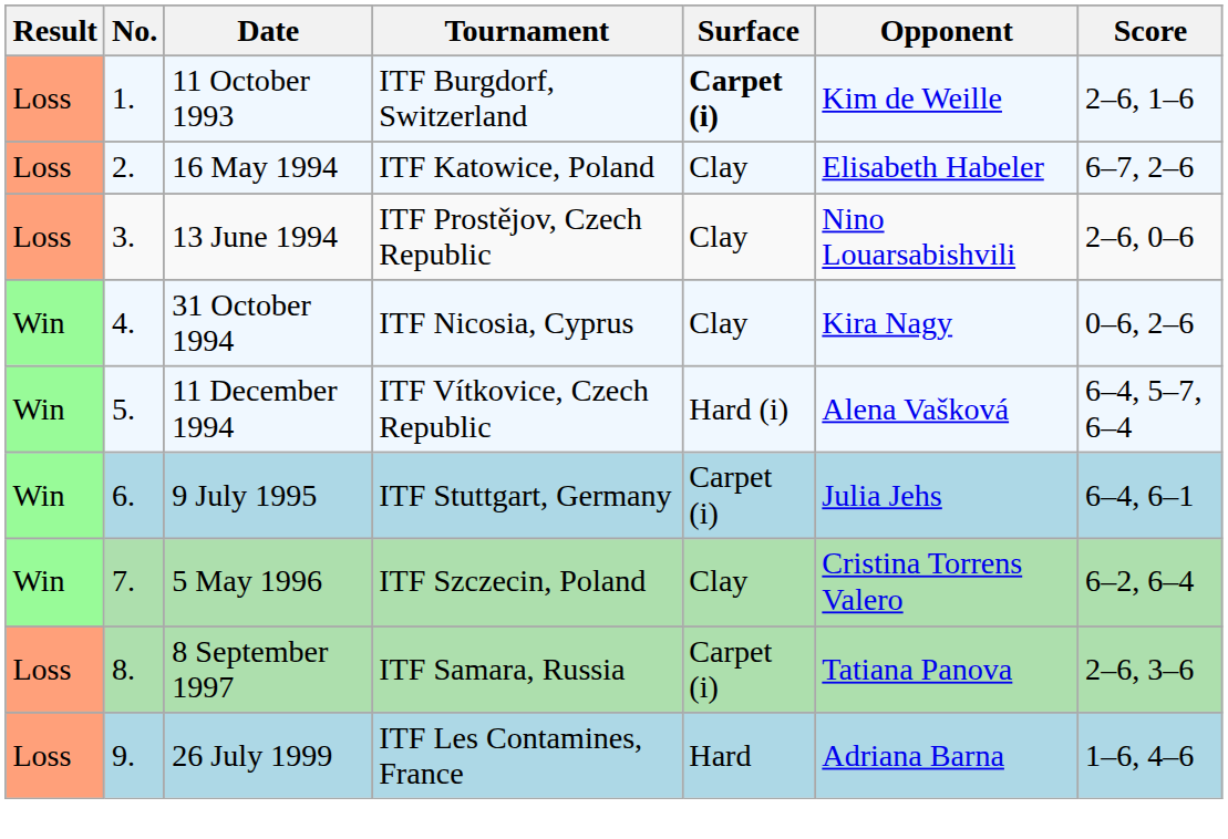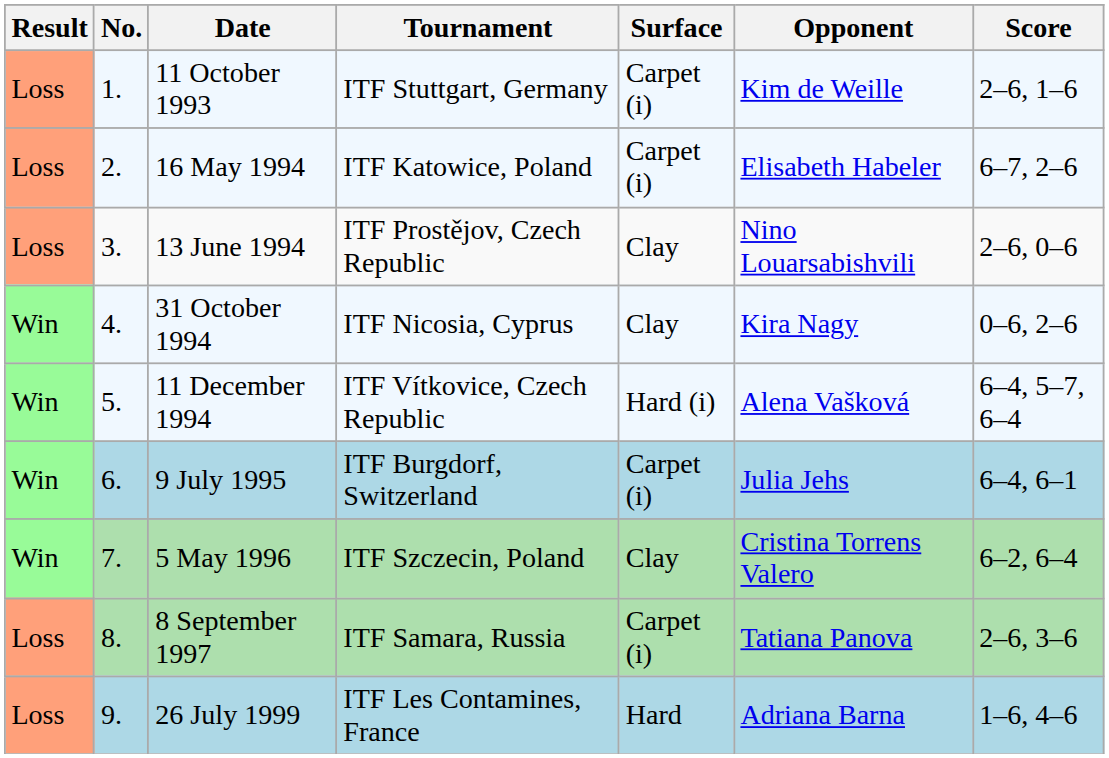11 October 1993 | Tournament: ITF Burgdorf, Switzerland -> ITF Stuttgart, Germany
11 October 1993 | Surface: bold -> normal
16 May 1994 | Surface: Clay -> Carpet (i)
9 July 1995 | Tournament: ITF Stuttgart, Germany -> ITF Burgdorf, Switzerland
